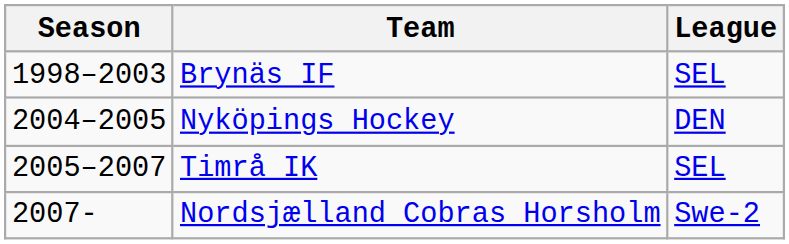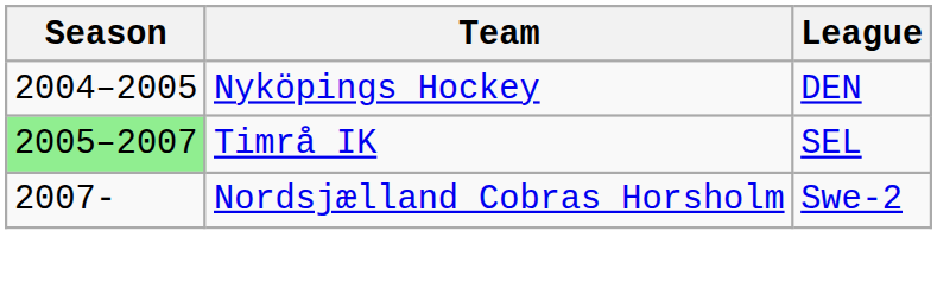- row: 1998–2003 | Brynäs IF | SEL
Timrå IK | Season: no background -> lightgreen background
